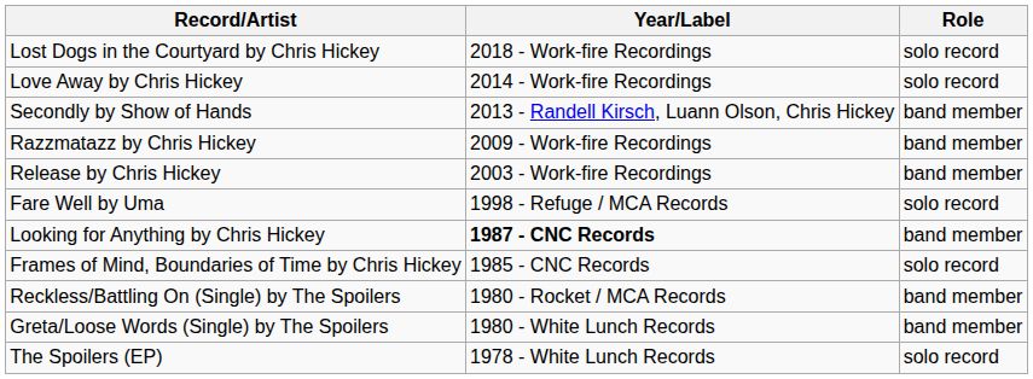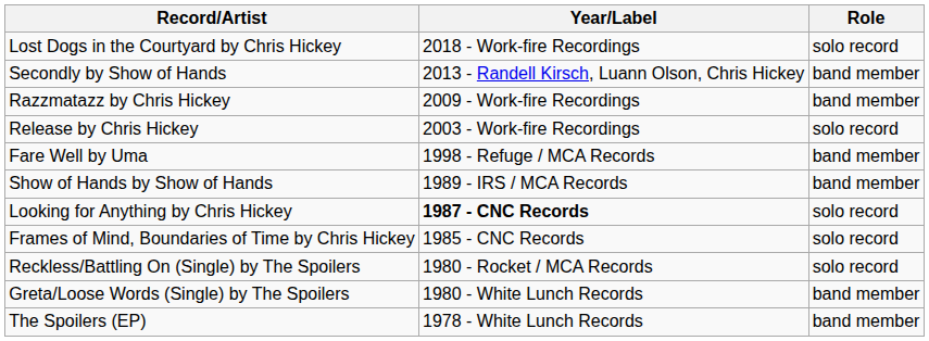- row: Love Away by Chris Hickey | 2014 - Work-fire Recordings | solo record
Release by Chris Hickey | Role: band member -> solo record
Fare Well by Uma | Role: solo record -> band member
+ row: Show of Hands by Show of Hands | 1989 - IRS / MCA Records | band member
Looking for Anything by Chris Hickey | Role: band member -> solo record
Reckless/Battling On (Single) by The Spoilers | Role: band member -> solo record
The Spoilers (EP) | Role: solo record -> band member
